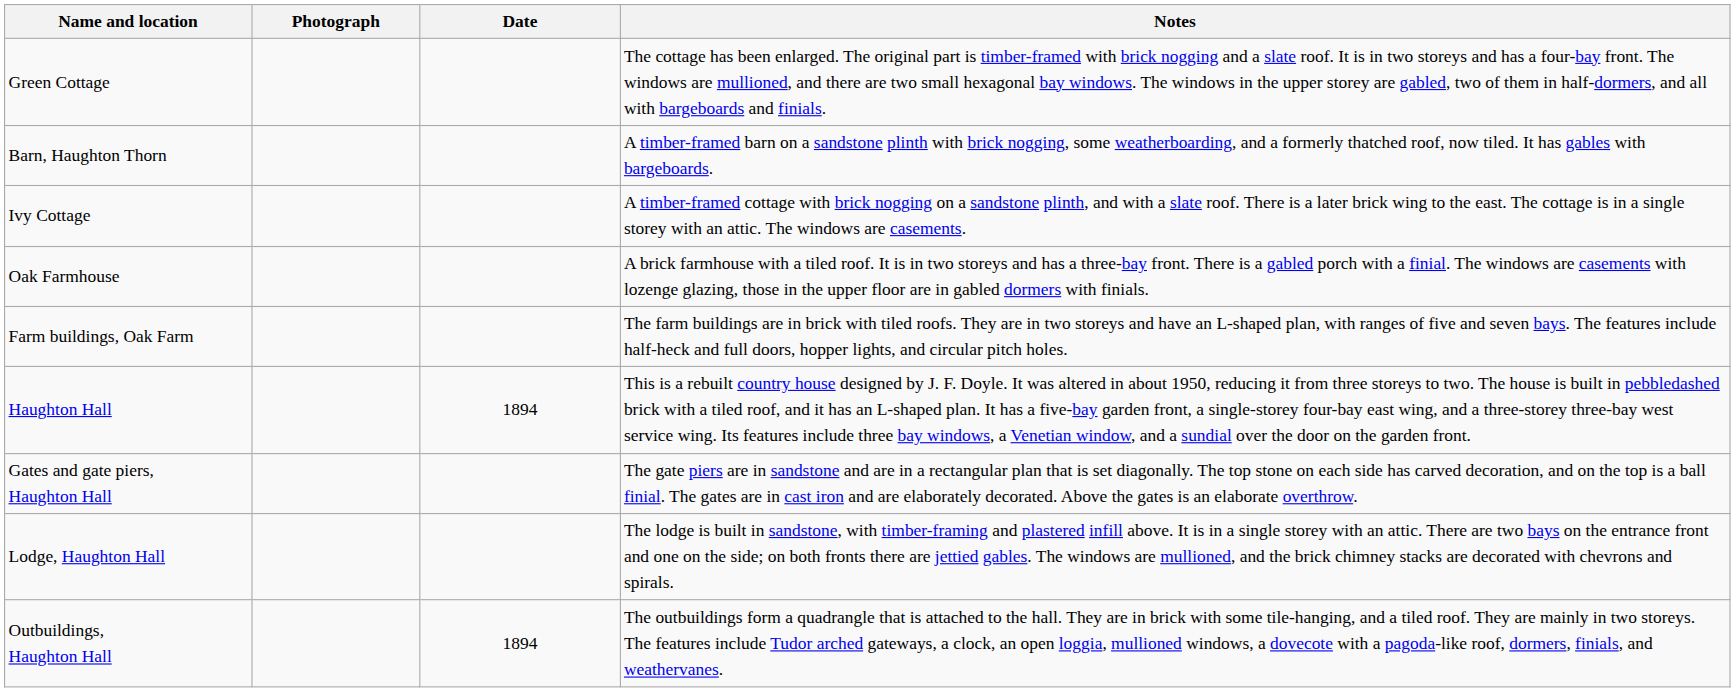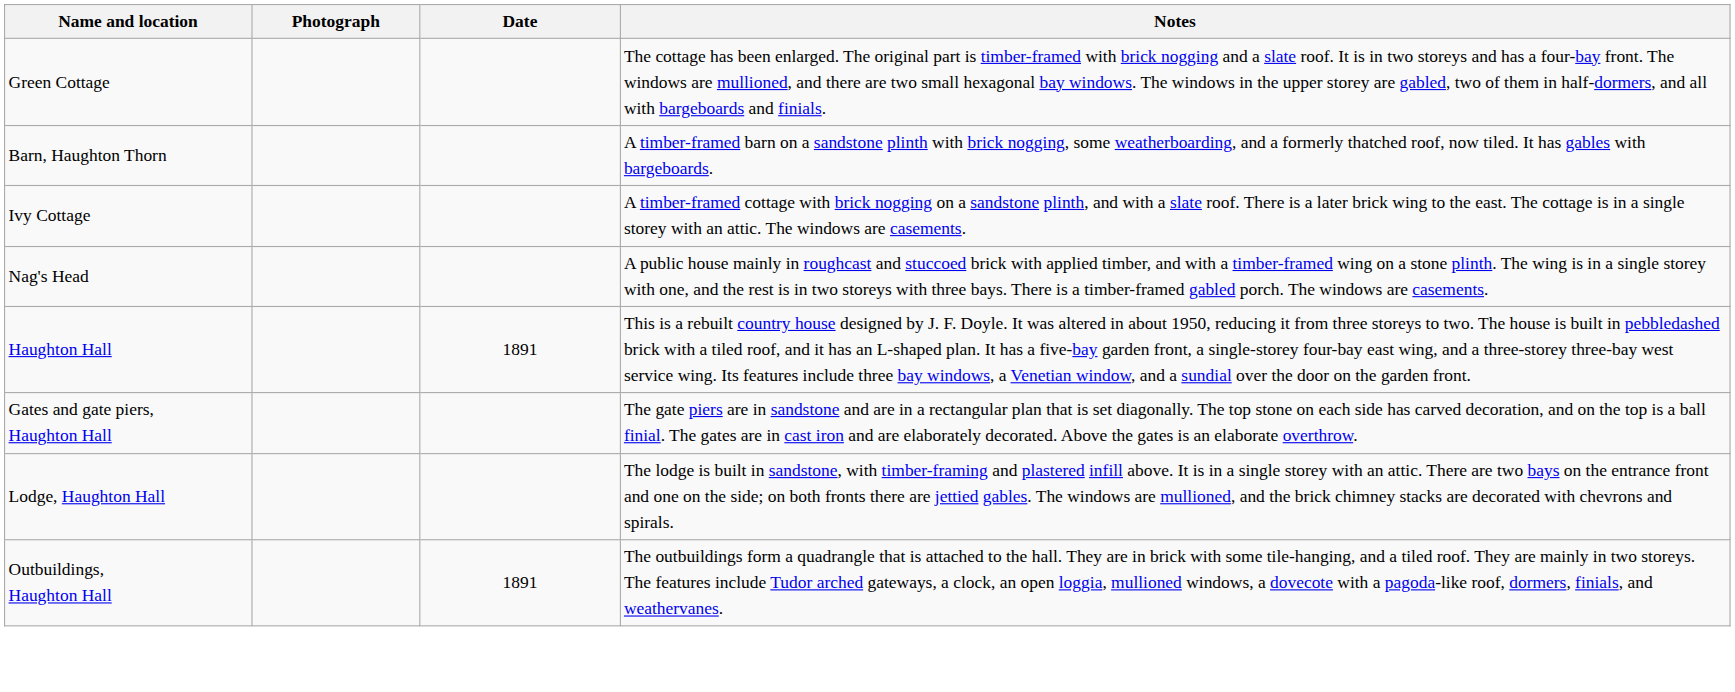+ row: Nag's Head | A public house mainly in roughcast and stuccoed brick with applied timber, and with a timber-framed wing on a stone plinth. The wing is in a single storey with one, and the rest is in two storeys with three bays. There is a timber-framed gabled porch. The windows are casements.
- row: Oak Farmhouse | A brick farmhouse with a tiled roof. It is in two storeys and has a three-bay front. There is a gabled porch with a finial. The windows are casements with lozenge glazing, those in the upper floor are in gabled dormers with finials.
- row: Farm buildings, Oak Farm | The farm buildings are in brick with tiled roofs. They are in two storeys and have an L-shaped plan, with ranges of five and seven bays. The features include half-heck and full doors, hopper lights, and circular pitch holes.
Haughton Hall | Date: 1894 -> 1891
Outbuildings, Haughton Hall | Date: 1894 -> 1891
